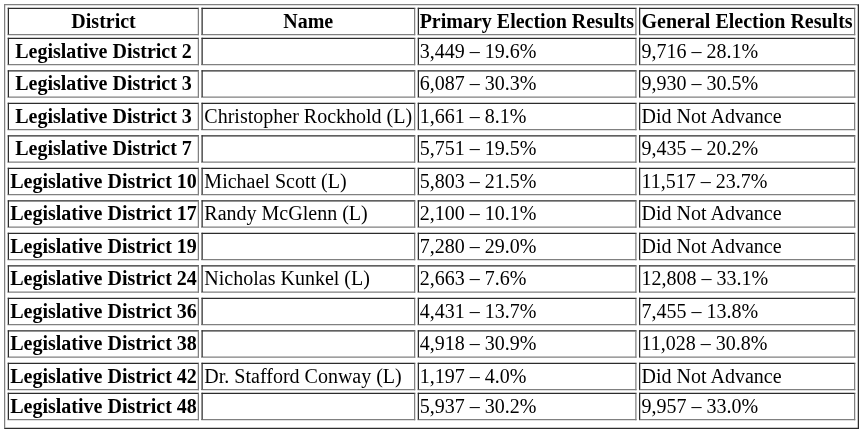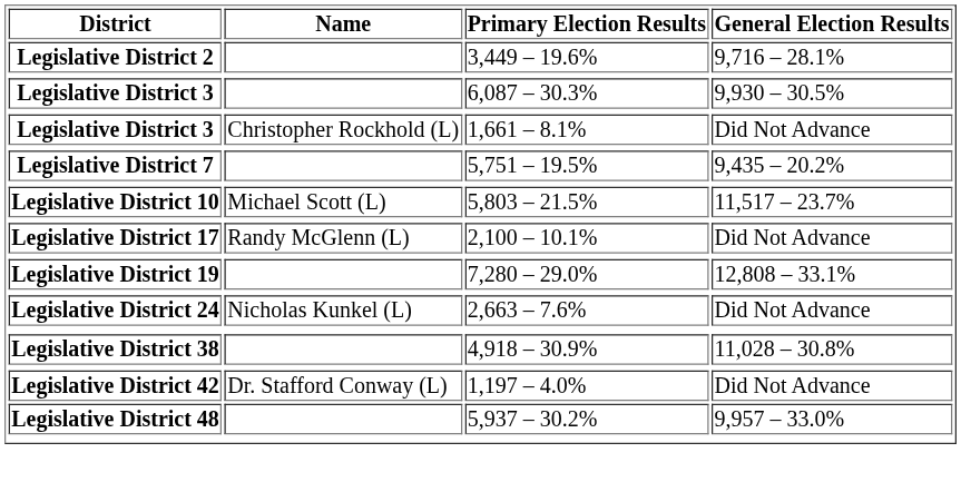Legislative District 19 | General Election Results: Did Not Advance -> 12,808 – 33.1%
Legislative District 24 | General Election Results: 12,808 – 33.1% -> Did Not Advance
- row: Legislative District 36 | 4,431 – 13.7% | 7,455 – 13.8%
